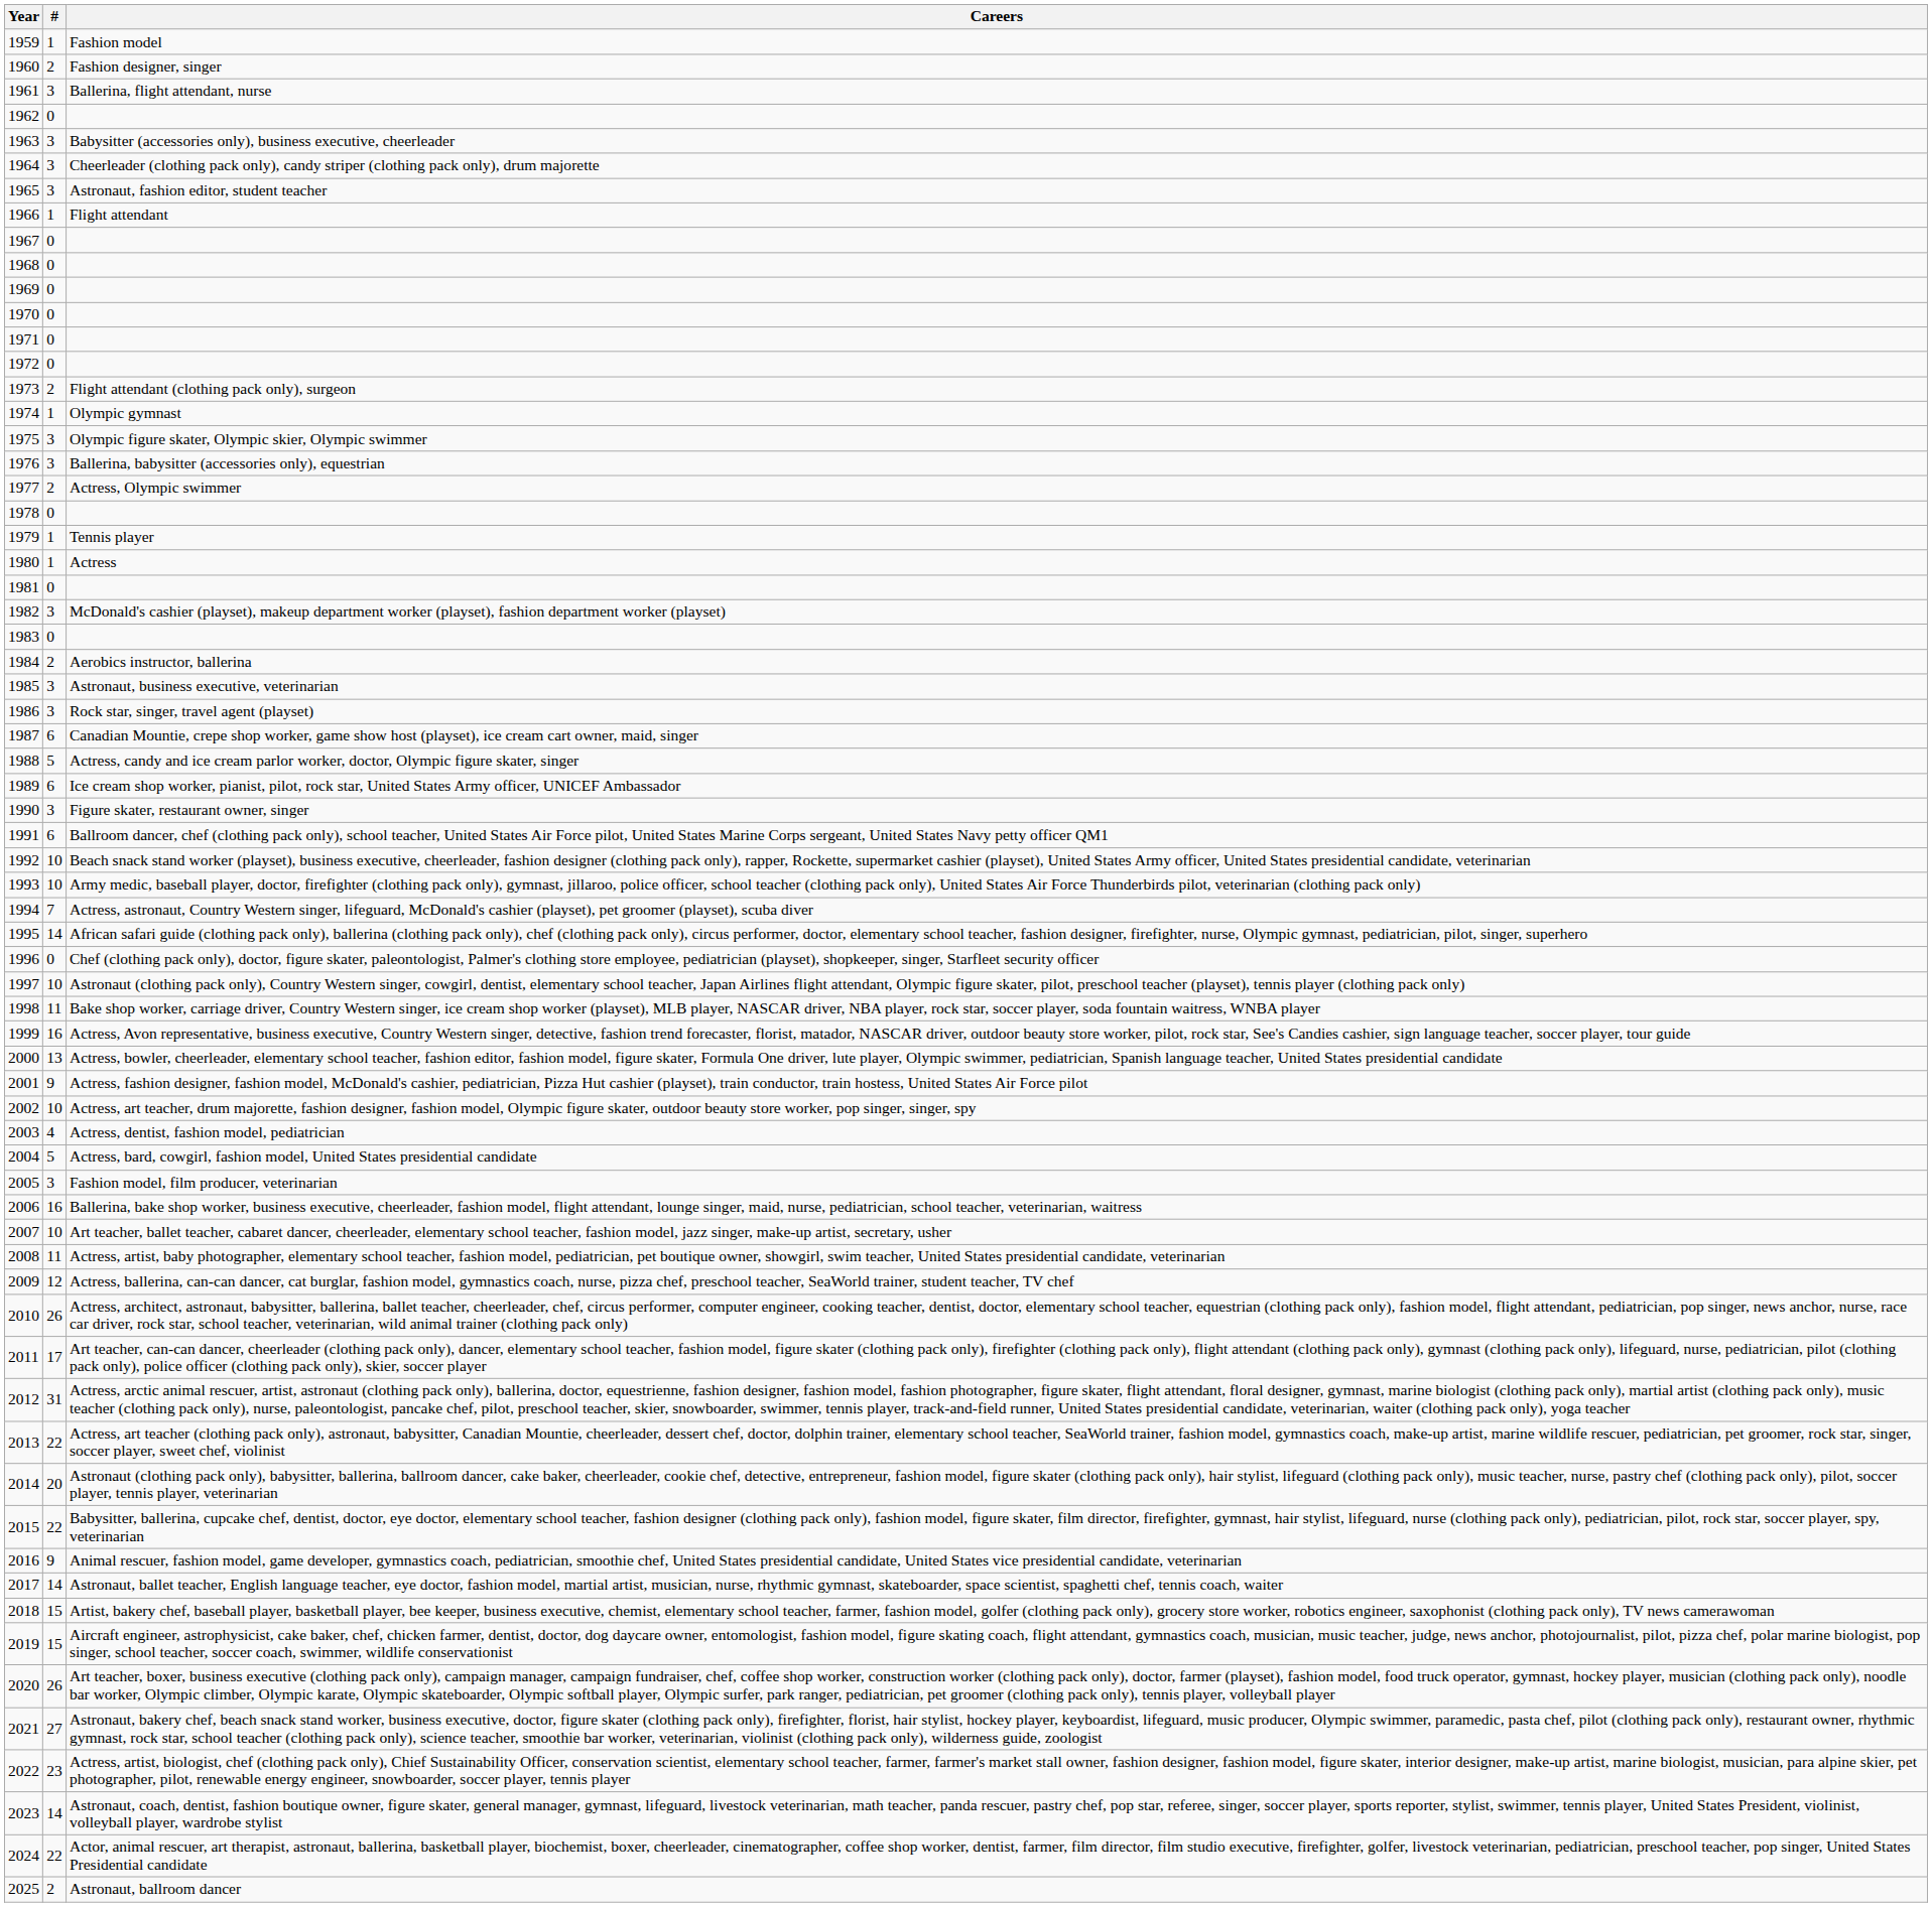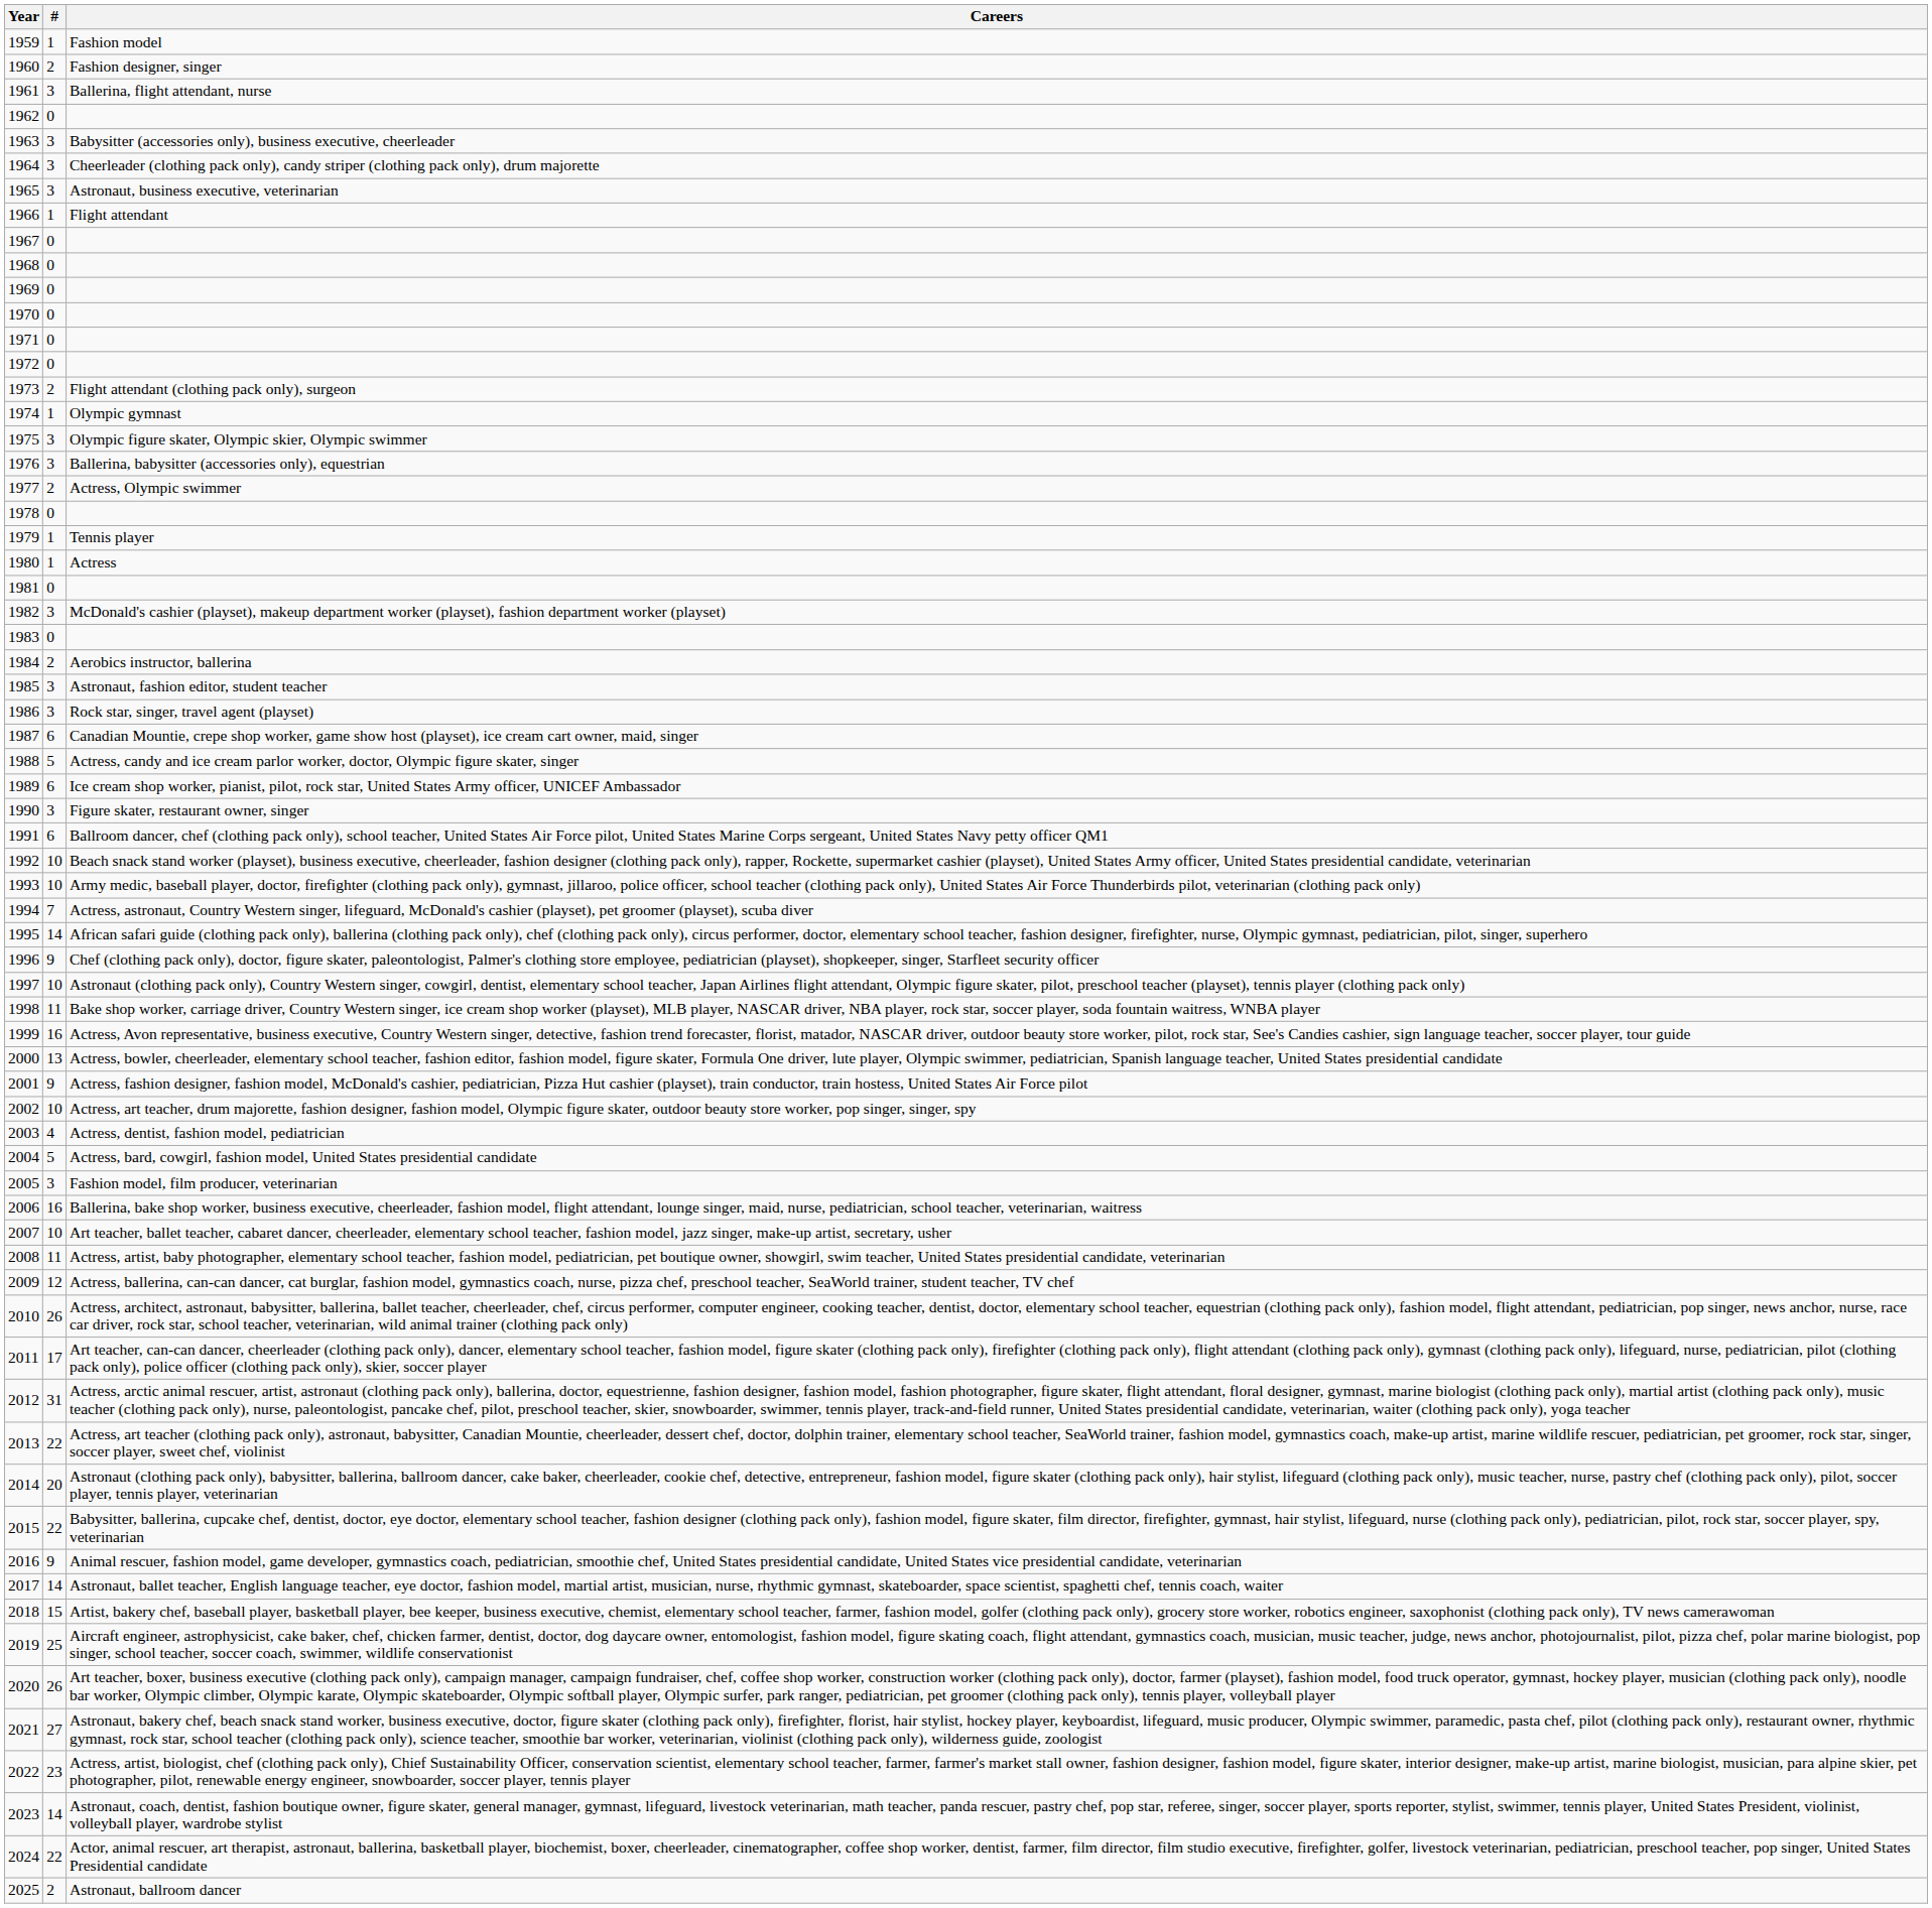1965 | Careers: Astronaut, fashion editor, student teacher -> Astronaut, business executive, veterinarian
1985 | Careers: Astronaut, business executive, veterinarian -> Astronaut, fashion editor, student teacher
1996 | #: 0 -> 9
2019 | #: 15 -> 25
